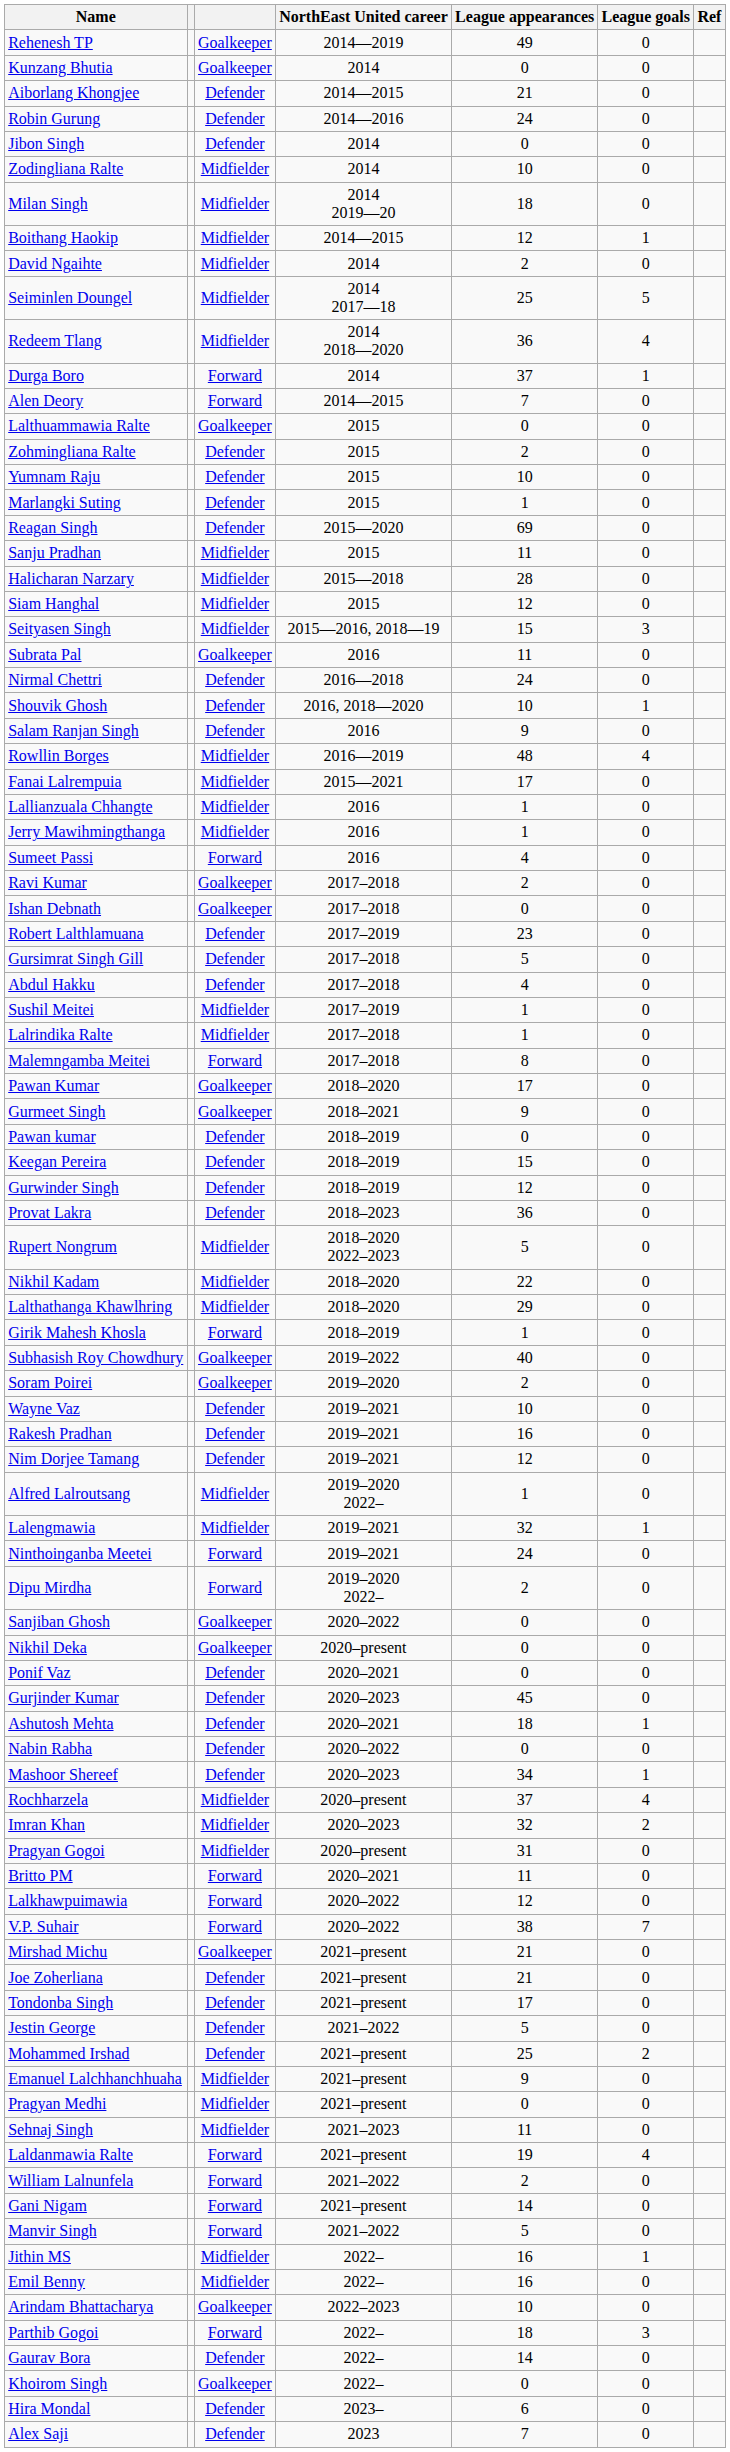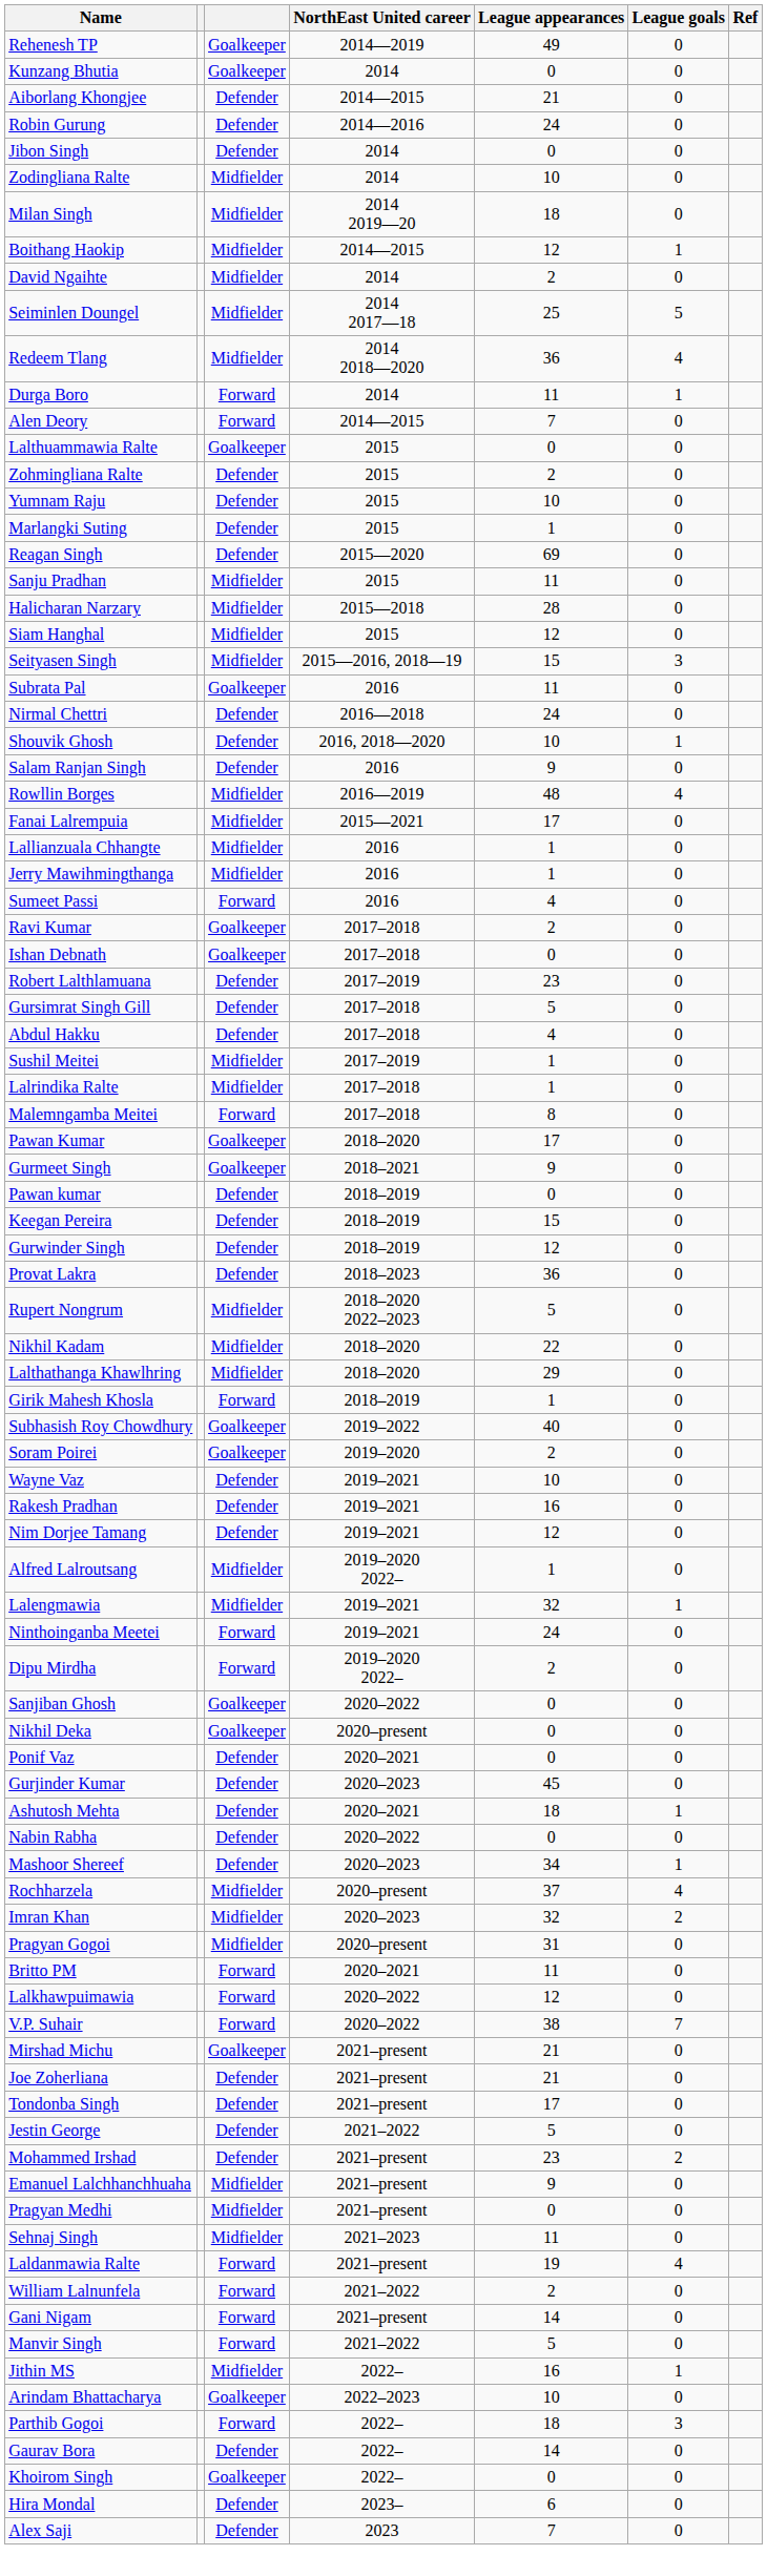Durga Boro | League appearances: 37 -> 11
Mohammed Irshad | League appearances: 25 -> 23
- row: Emil Benny | Midfielder | 2022– | 16 | 0
